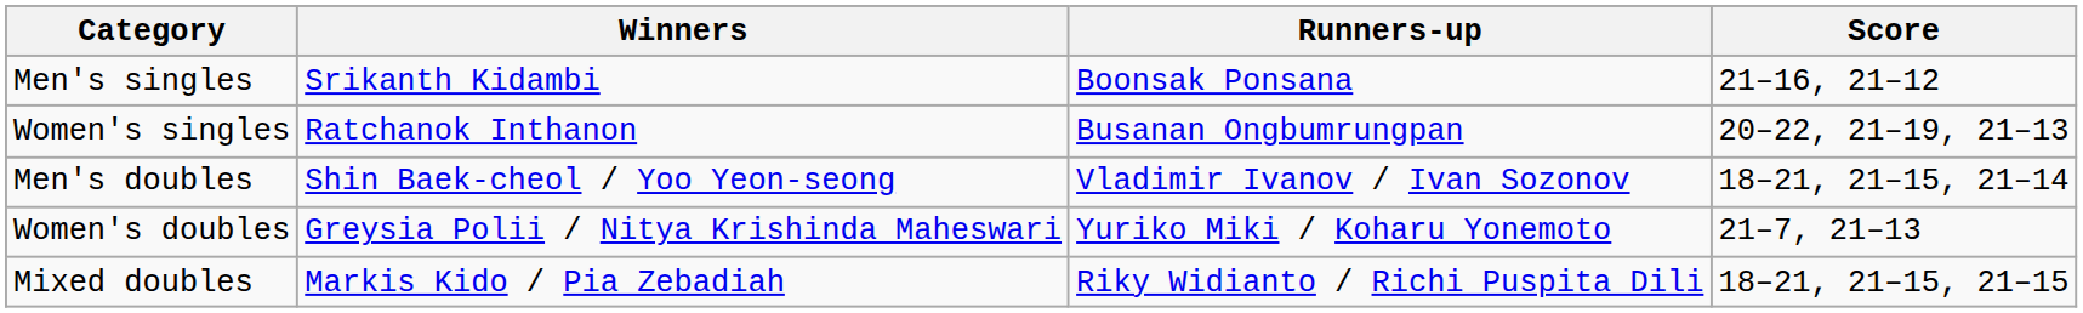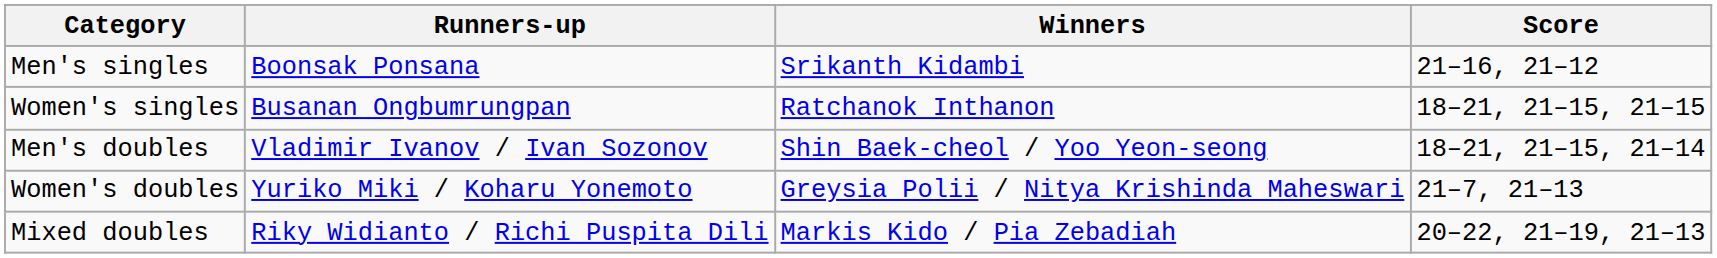columns swapped: Winners <-> Runners-up
Women's singles | Score: 20–22, 21–19, 21–13 -> 18–21, 21–15, 21–15
Mixed doubles | Score: 18–21, 21–15, 21–15 -> 20–22, 21–19, 21–13
